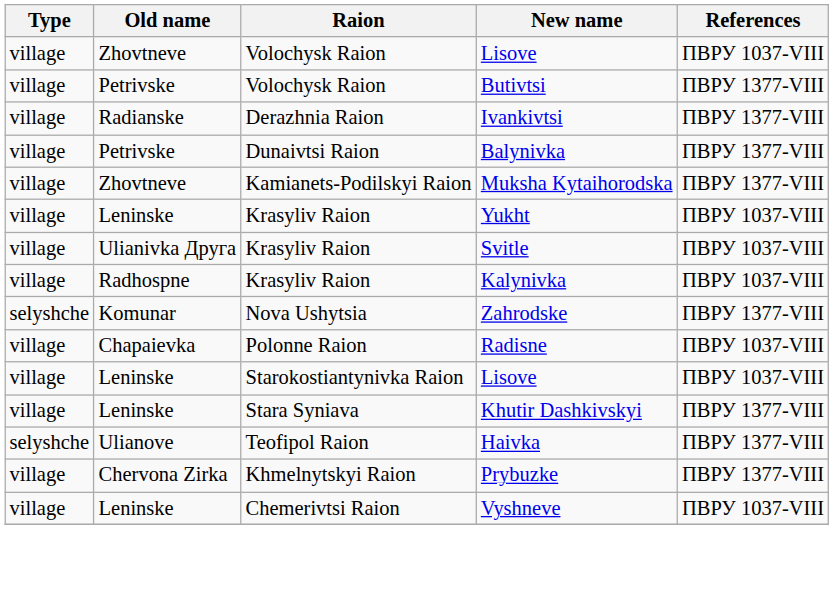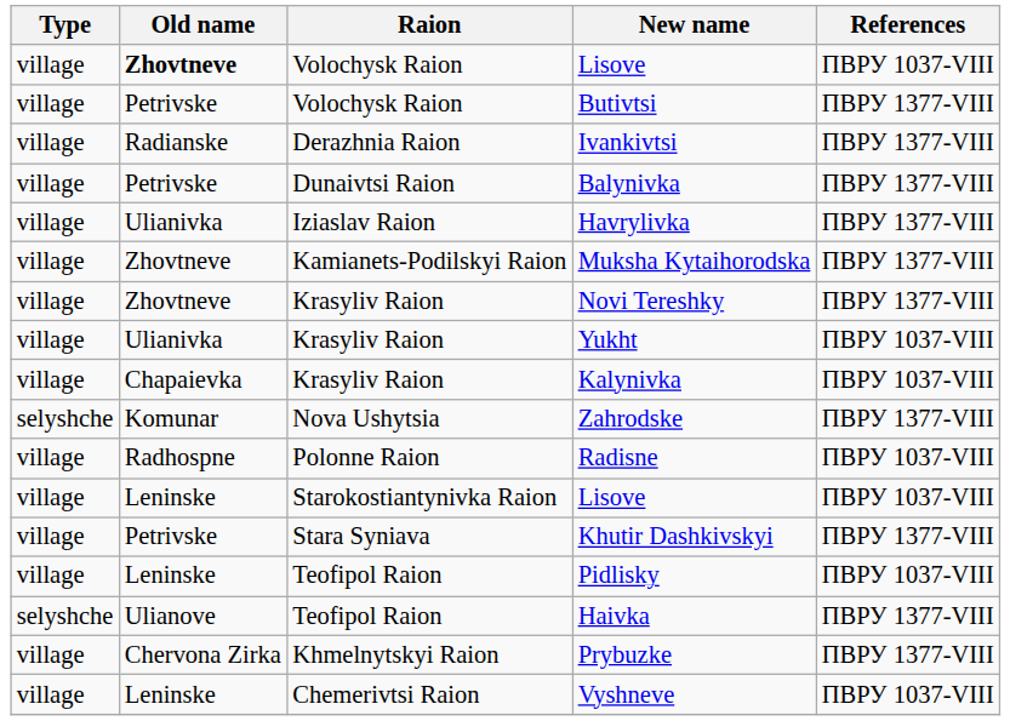Volochysk Raion / Lisove | Old name: normal -> bold
+ row: village | Ulianivka | Iziaslav Raion | Havrylivka | ПВРУ 1377-VIII
+ row: village | Zhovtneve | Krasyliv Raion | Novi Tereshky | ПВРУ 1377-VIII
Yukht | Old name: Leninske -> Ulianivka
- row: village | Ulianivka Друга | Krasyliv Raion | Svitle | ПВРУ 1037-VIII
Kalynivka | Old name: Radhospne -> Chapaievka
Radisne | Old name: Chapaievka -> Radhospne
Khutir Dashkivskyi | Old name: Leninske -> Petrivske
+ row: village | Leninske | Teofipol Raion | Pidlisky | ПВРУ 1037-VIII
